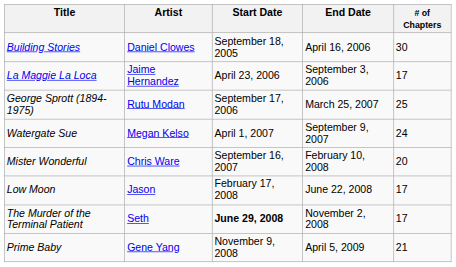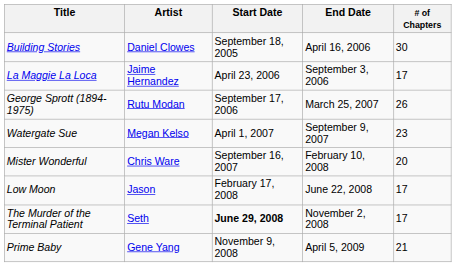George Sprott (1894-1975) | # of Chapters: 25 -> 26
Watergate Sue | # of Chapters: 24 -> 23
